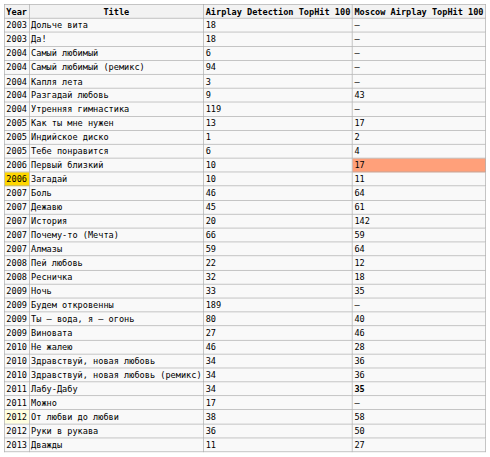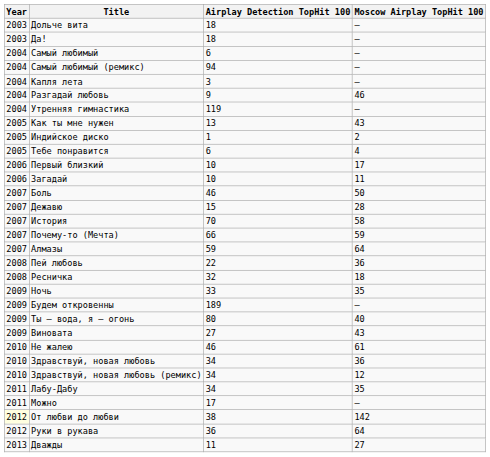Разгадай любовь | Moscow Airplay TopHit 100: 43 -> 46
Как ты мне нужен | Moscow Airplay TopHit 100: 17 -> 43
Первый близкий | Moscow Airplay TopHit 100: lightsalmon background -> no background
Загадай | Year: gold background -> no background
Боль | Moscow Airplay TopHit 100: 64 -> 50
Дежавю | Airplay Detection TopHit 100: 45 -> 15
Дежавю | Moscow Airplay TopHit 100: 61 -> 28
История | Airplay Detection TopHit 100: 20 -> 70
История | Moscow Airplay TopHit 100: 142 -> 58
Пей любовь | Moscow Airplay TopHit 100: 12 -> 36
Виновата | Moscow Airplay TopHit 100: 46 -> 43
Не жалею | Moscow Airplay TopHit 100: 28 -> 61
Здравствуй, новая любовь (ремикс) | Moscow Airplay TopHit 100: 36 -> 12
Лабу-Дабу | Moscow Airplay TopHit 100: bold -> normal
От любви до любви | Moscow Airplay TopHit 100: 58 -> 142
Руки в рукава | Moscow Airplay TopHit 100: 50 -> 64
